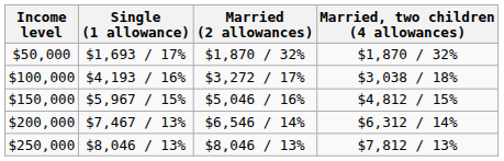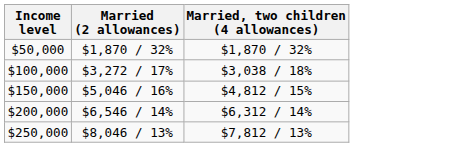- column: Single (1 allowance) | $1,693 / 17% | $4,193 / 16% | $5,967 / 15% | $7,467 / 13% | $8,046 / 13%
